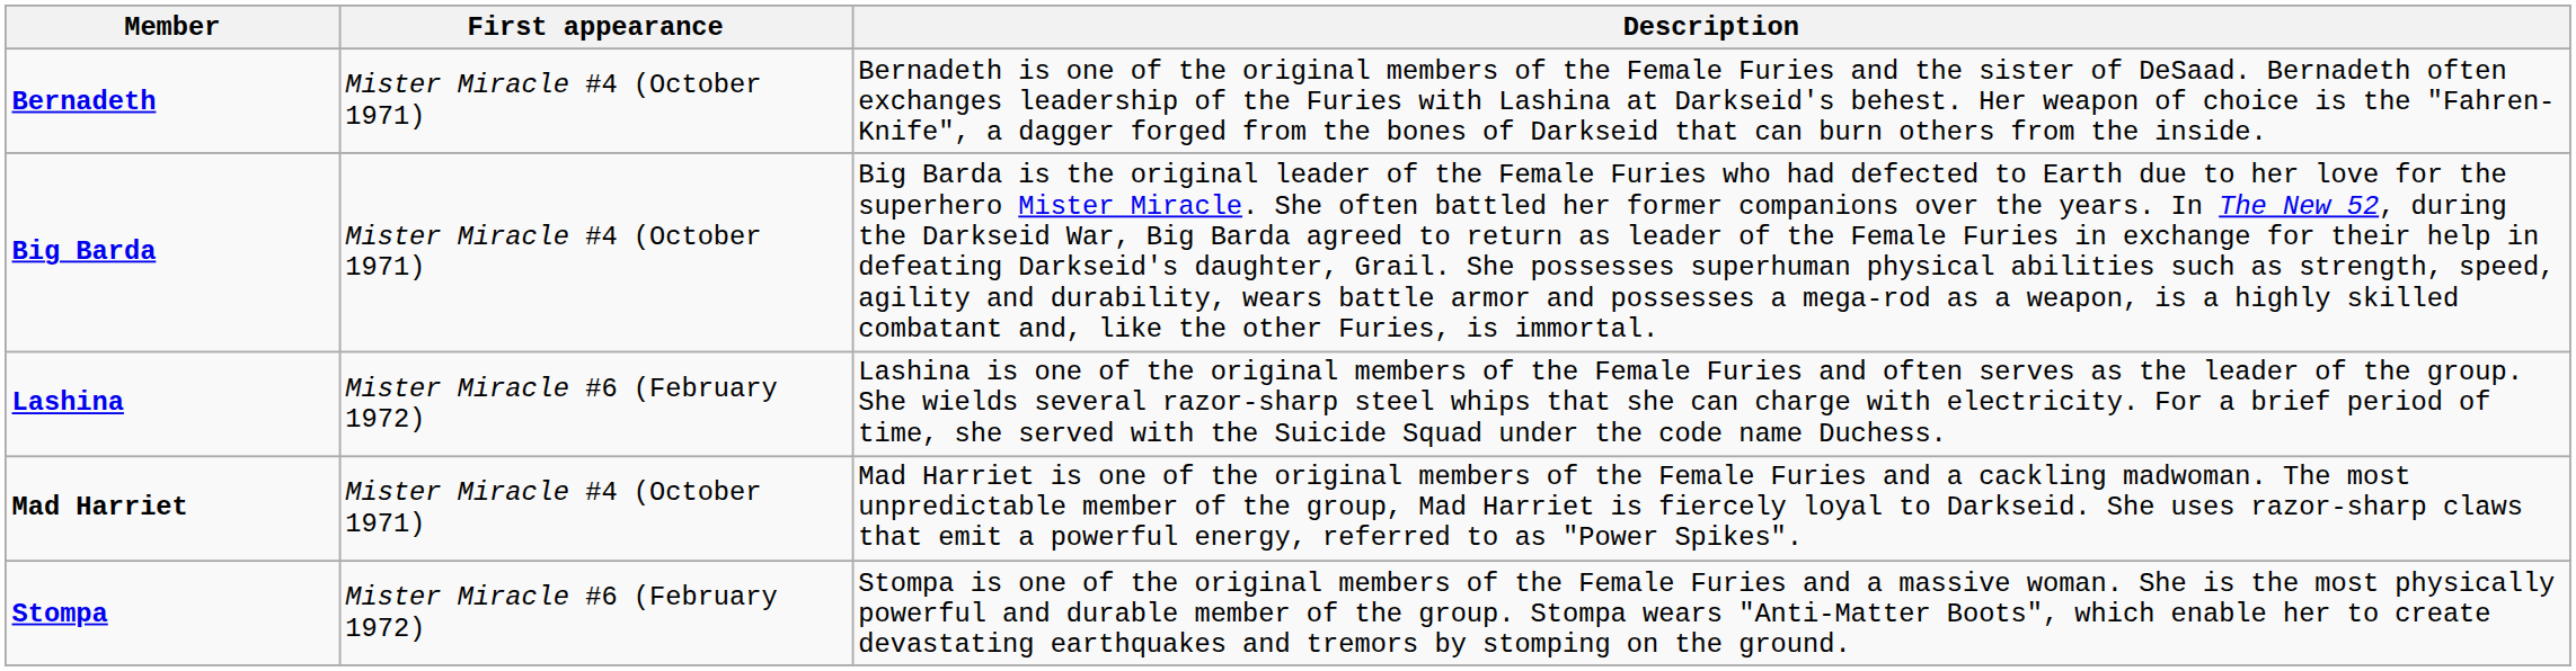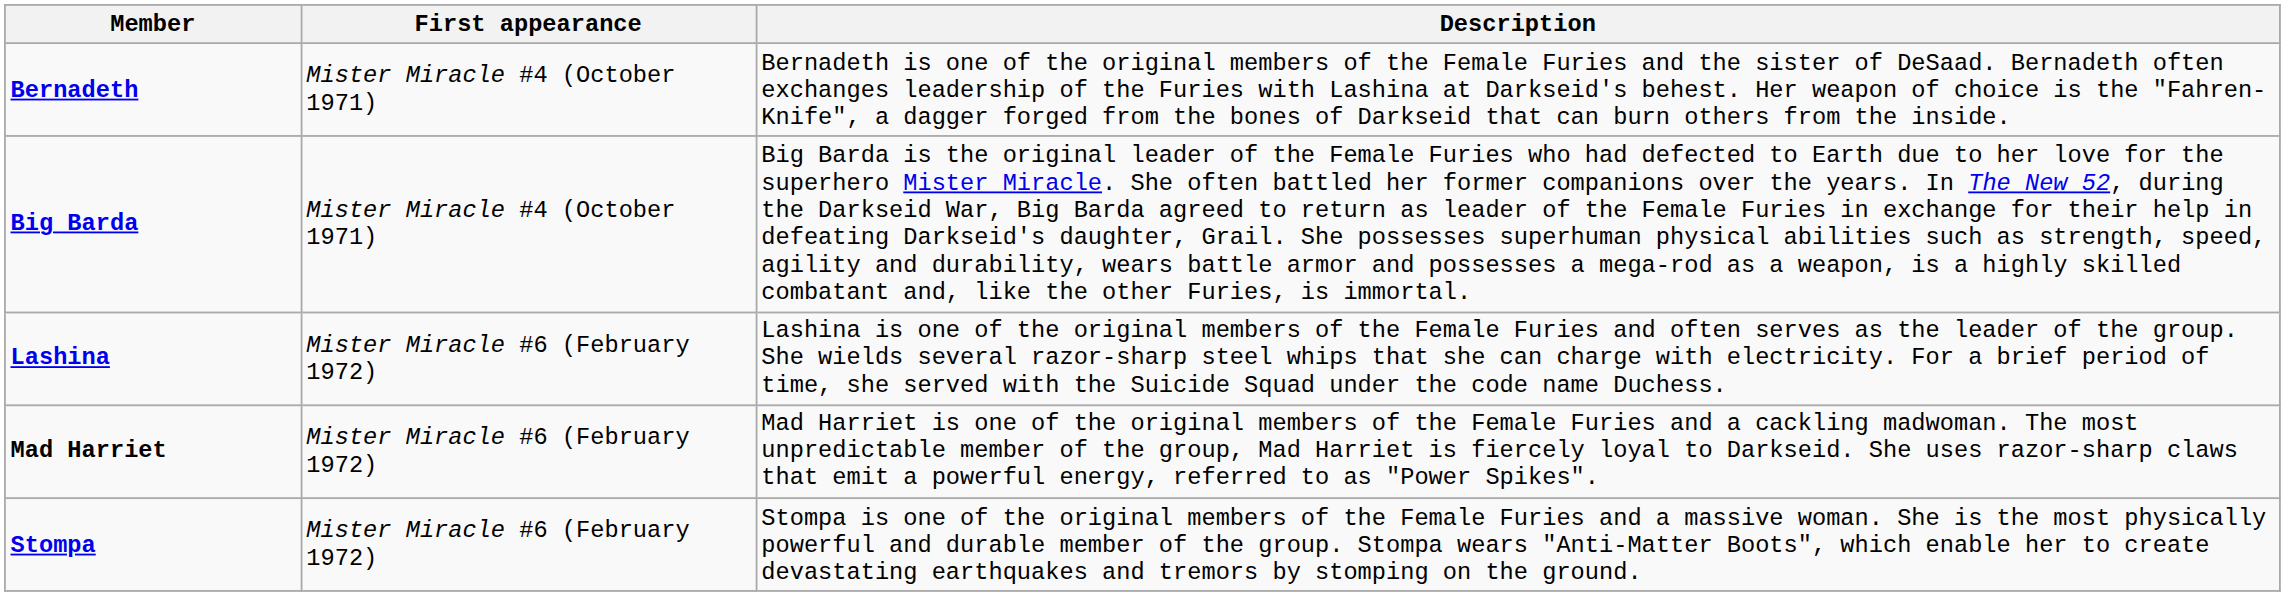Mad Harriet | First appearance: Mister Miracle #4 (October 1971) -> Mister Miracle #6 (February 1972)
